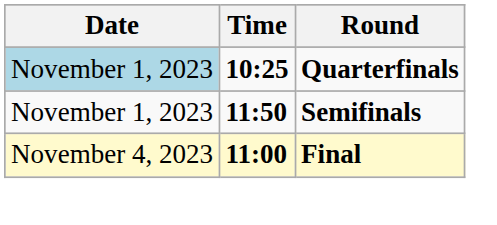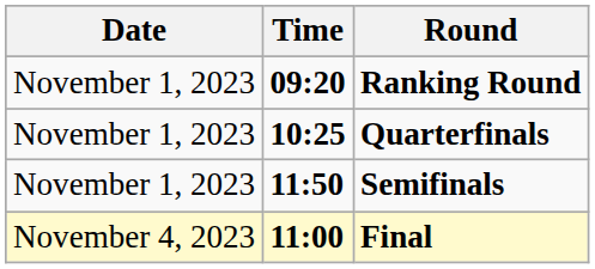+ row: November 1, 2023 | 09:20 | Ranking Round
Quarterfinals | Date: lightblue background -> no background
